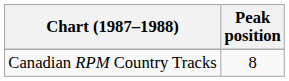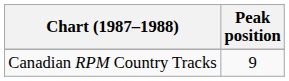Canadian RPM Country Tracks | Peak position: 8 -> 9
